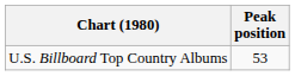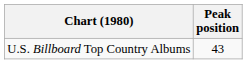U.S. Billboard Top Country Albums | Peak position: 53 -> 43
